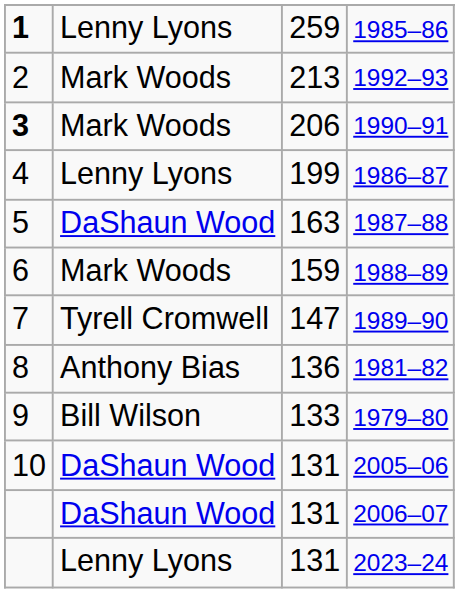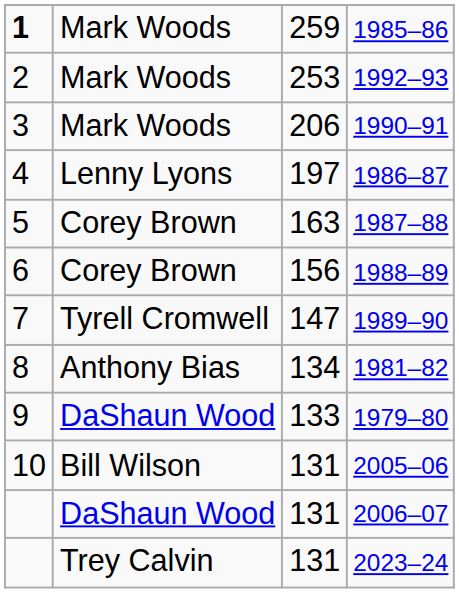1985–86 | column 2: Lenny Lyons -> Mark Woods
1992–93 | column 3: 213 -> 253
1990–91 | column 1: bold -> normal
1986–87 | column 3: 199 -> 197
1987–88 | column 2: DaShaun Wood -> Corey Brown
1988–89 | column 2: Mark Woods -> Corey Brown
1988–89 | column 3: 159 -> 156
1981–82 | column 3: 136 -> 134
1979–80 | column 2: Bill Wilson -> DaShaun Wood
2005–06 | column 2: DaShaun Wood -> Bill Wilson
2023–24 | column 2: Lenny Lyons -> Trey Calvin
